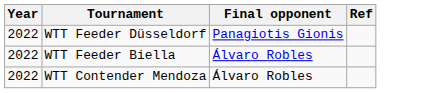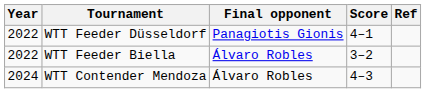+ column: Score | 4–1 | 3–2 | 4–3
WTT Contender Mendoza | Year: 2022 -> 2024
